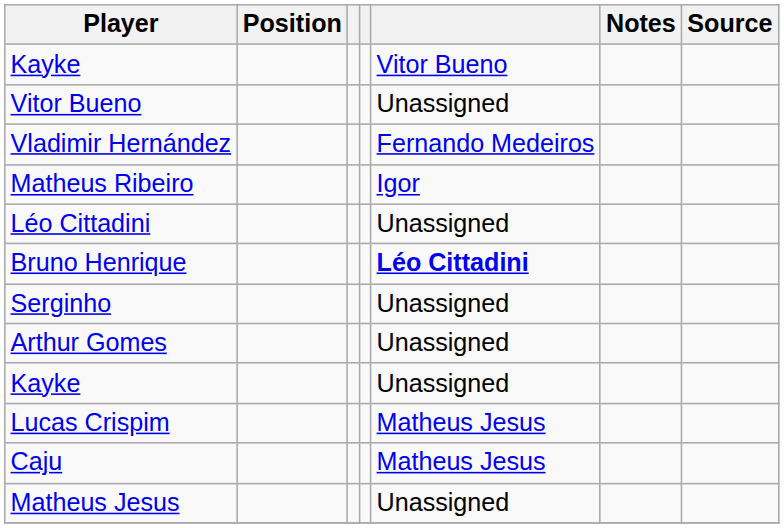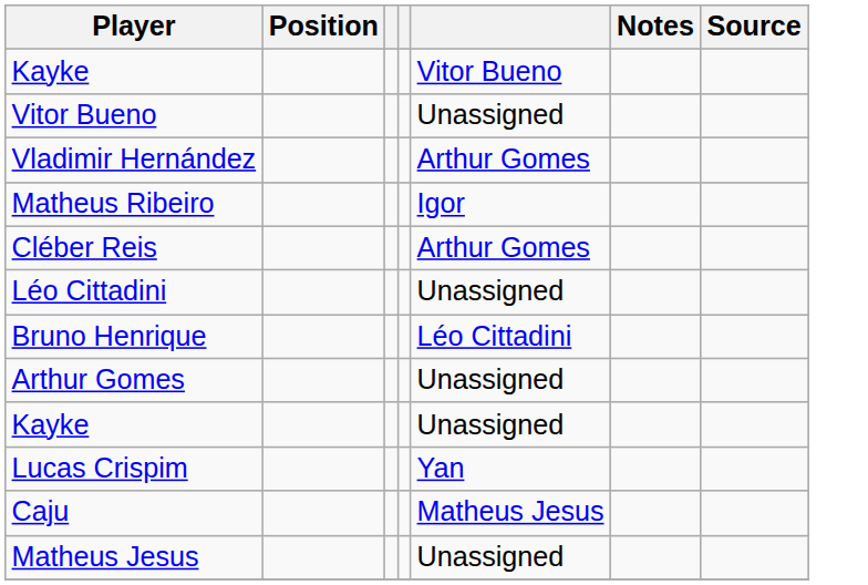Vladimir Hernández | column 5: Fernando Medeiros -> Arthur Gomes
+ row: Cléber Reis | Arthur Gomes
Bruno Henrique | column 5: bold -> normal
- row: Serginho | Unassigned
Lucas Crispim | column 5: Matheus Jesus -> Yan
